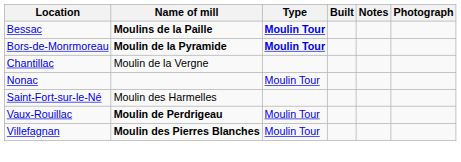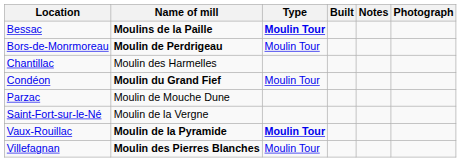Bors-de-Monrmoreau | Name of mill: Moulin de la Pyramide -> Moulin de Perdrigeau
Bors-de-Monrmoreau | Type: bold -> normal
Chantillac | Name of mill: Moulin de la Vergne -> Moulin des Harmelles
+ row: Condéon | Moulin du Grand Fief | Moulin Tour
- row: Nonac | Moulin Tour
+ row: Parzac | Moulin de Mouche Dune
Saint-Fort-sur-le-Né | Name of mill: Moulin des Harmelles -> Moulin de la Vergne
Vaux-Rouillac | Name of mill: Moulin de Perdrigeau -> Moulin de la Pyramide
Vaux-Rouillac | Type: normal -> bold
